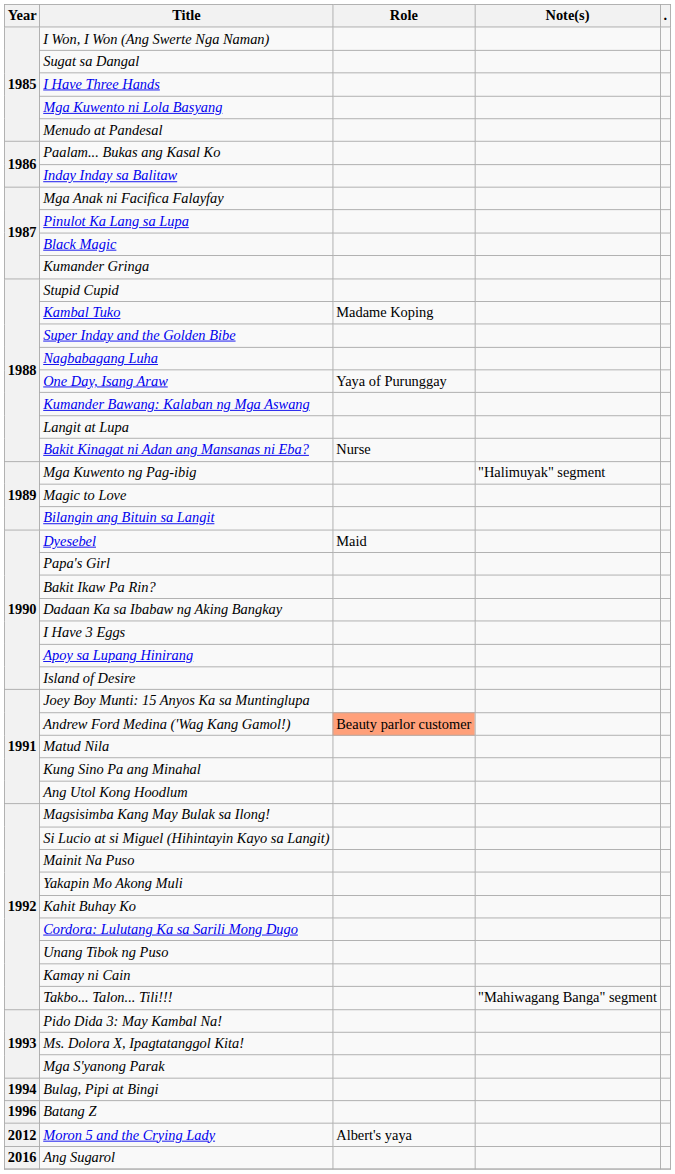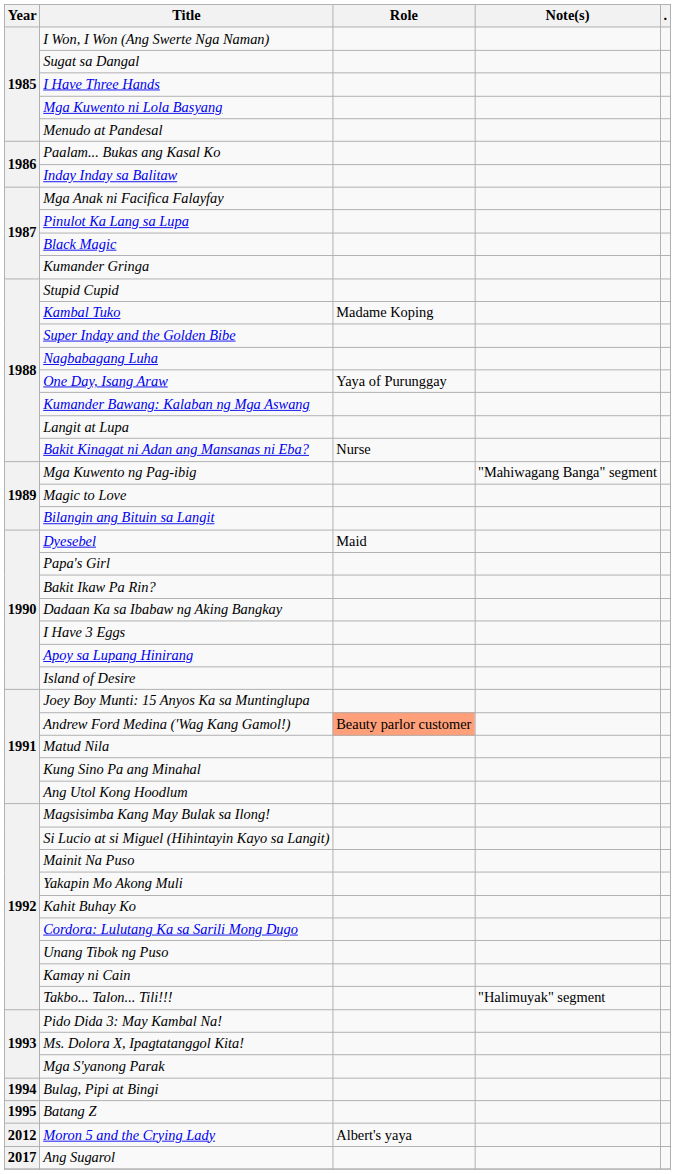Mga Kuwento ng Pag-ibig | Note(s): "Halimuyak" segment -> "Mahiwagang Banga" segment
Takbo... Talon... Tili!!! | Note(s): "Mahiwagang Banga" segment -> "Halimuyak" segment
Batang Z | Year: 1996 -> 1995
Ang Sugarol | Year: 2016 -> 2017
